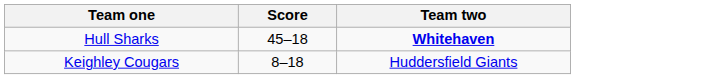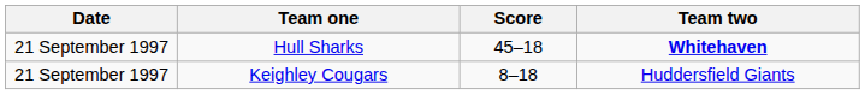+ column: Date | 21 September 1997 | 21 September 1997
